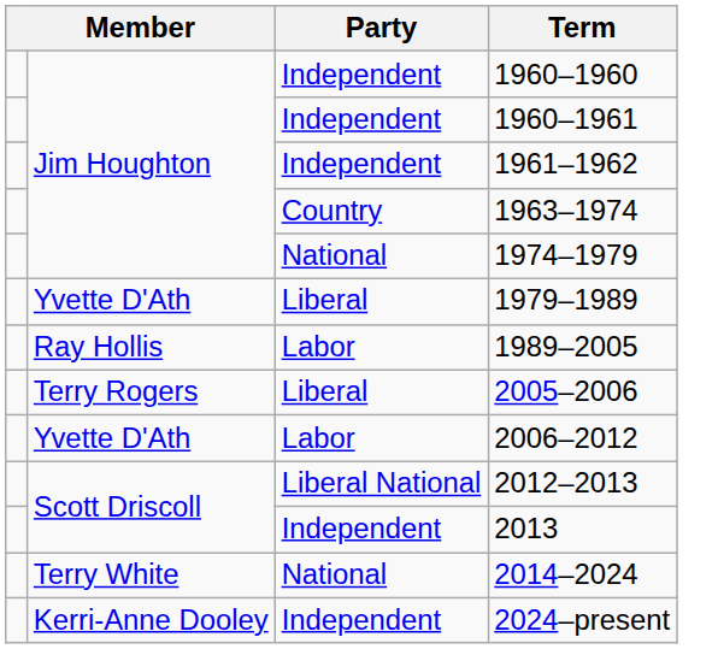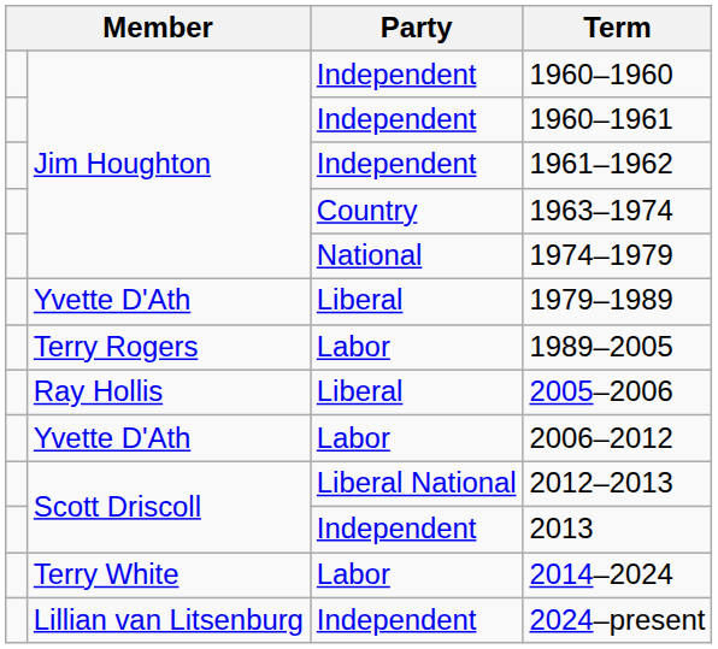1989–2005 | column 2: Ray Hollis -> Terry Rogers
2005–2006 | column 2: Terry Rogers -> Ray Hollis
2014–2024 | Party: National -> Labor
2024–present | column 2: Kerri-Anne Dooley -> Lillian van Litsenburg
